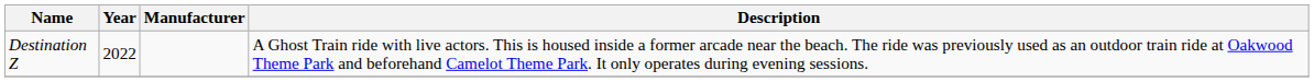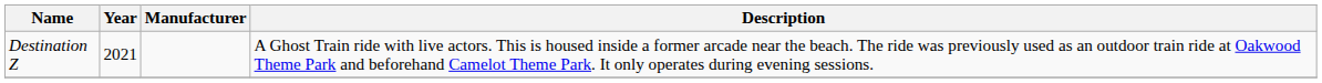Destination Z | Year: 2022 -> 2021
